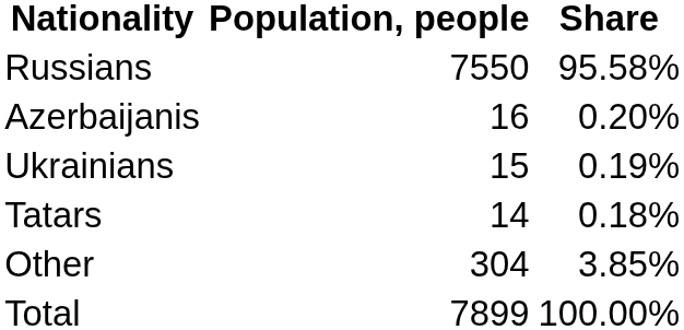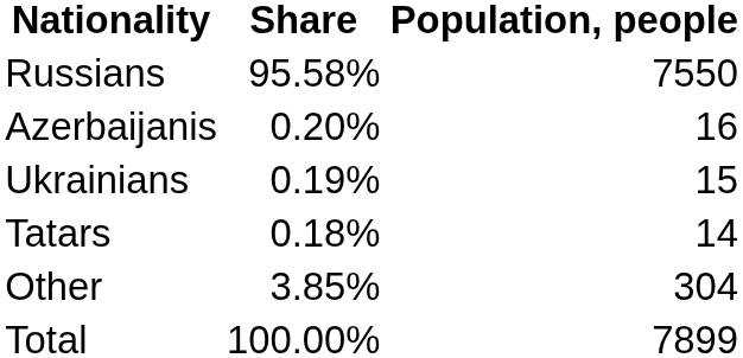columns swapped: Population, people <-> Share
